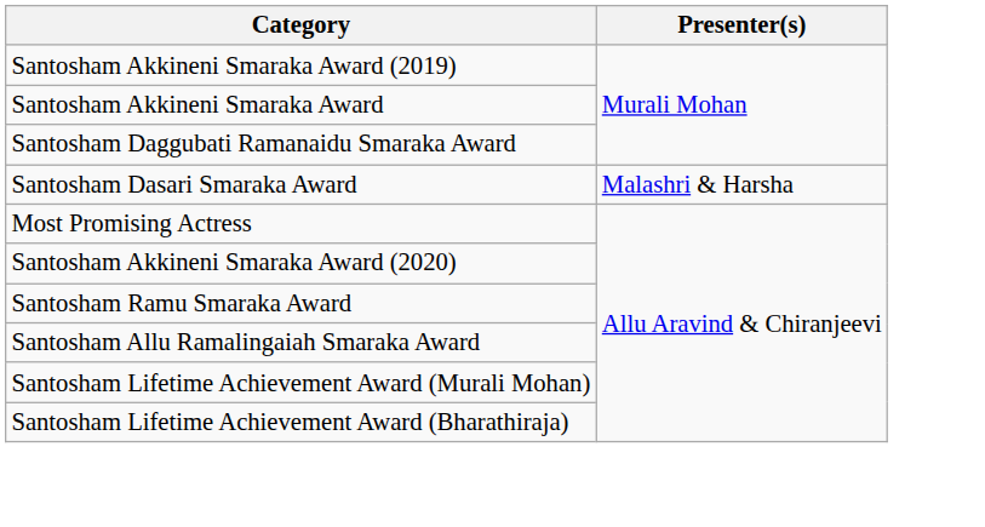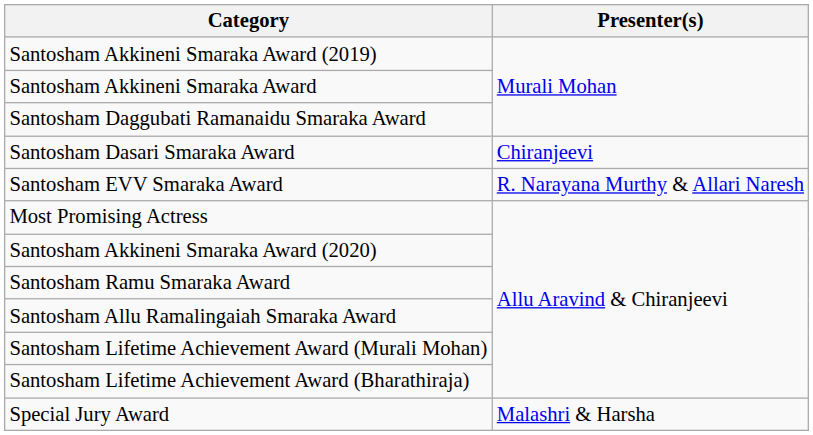Santosham Dasari Smaraka Award | Presenter(s): Malashri & Harsha -> Chiranjeevi
+ row: Santosham EVV Smaraka Award | R. Narayana Murthy & Allari Naresh
+ row: Special Jury Award | Malashri & Harsha
